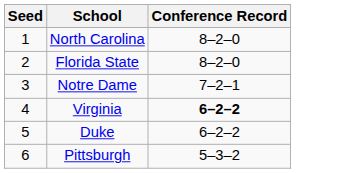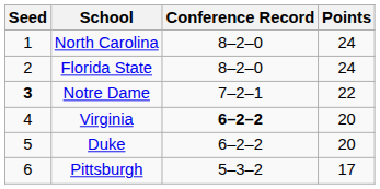+ column: Points | 24 | 24 | 22 | 20 | 20 | 17
Notre Dame | Seed: normal -> bold
